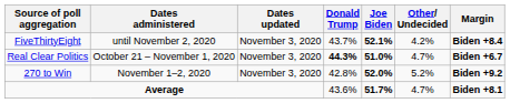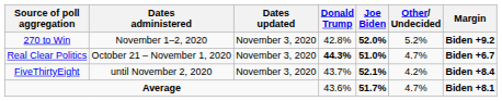rows swapped: 270 to Win <-> FiveThirtyEight
